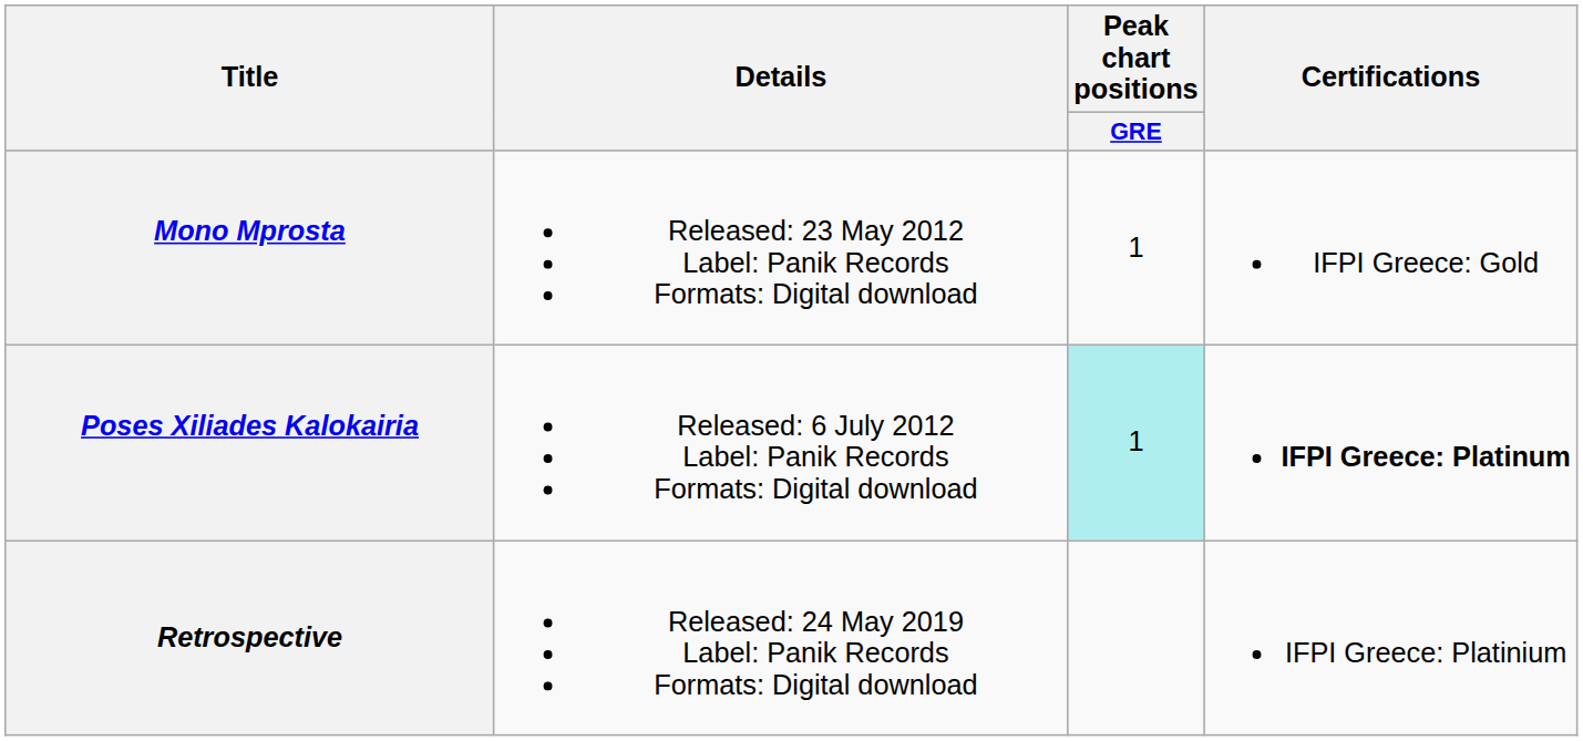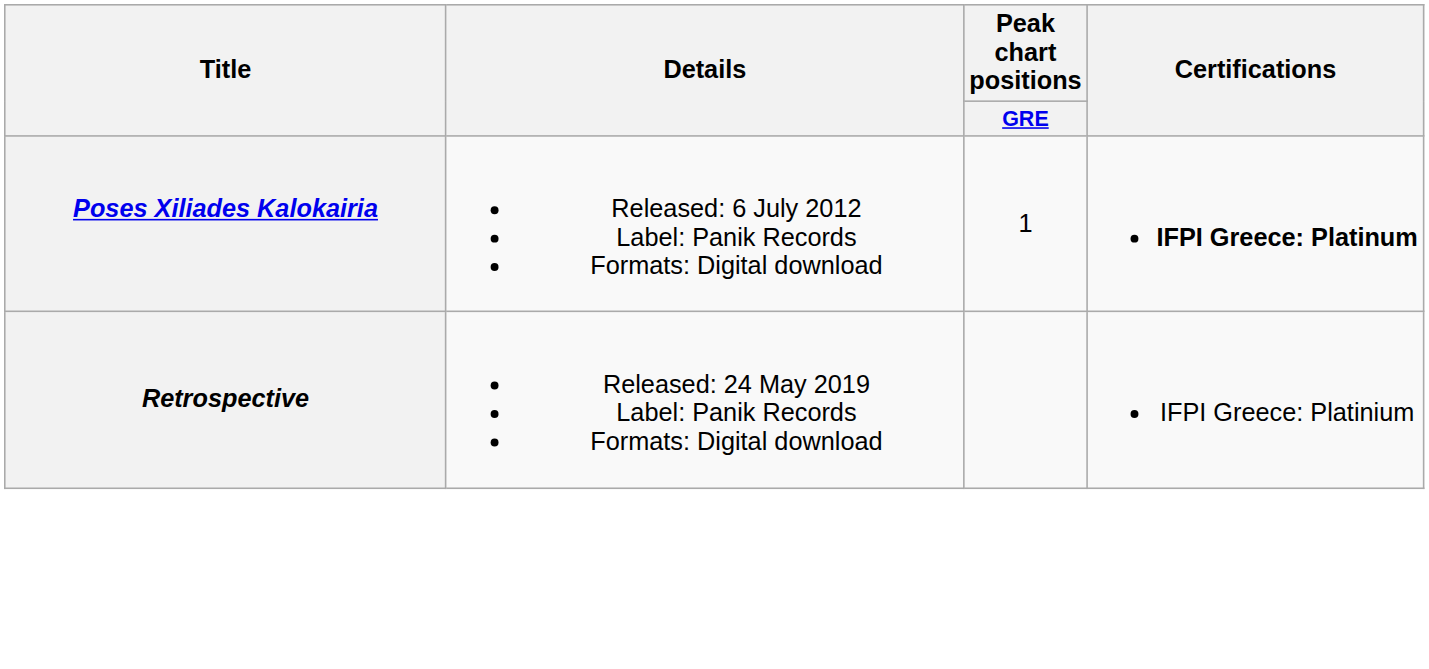- row: Mono Mprosta | Released: 23 May 2012 Label: Panik Records Formats: Digital download | 1 | IFPI Greece: Gold
Poses Xiliades Kalokairia | Peak chart positions / GRE: paleturquoise background -> no background
